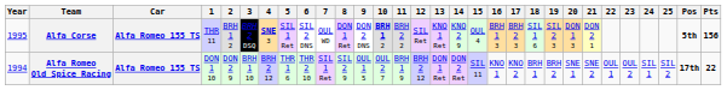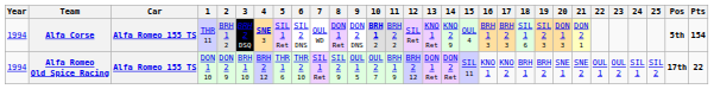Alfa Corse | Year: 1995 -> 1994
Alfa Corse | Pts: 156 -> 154
